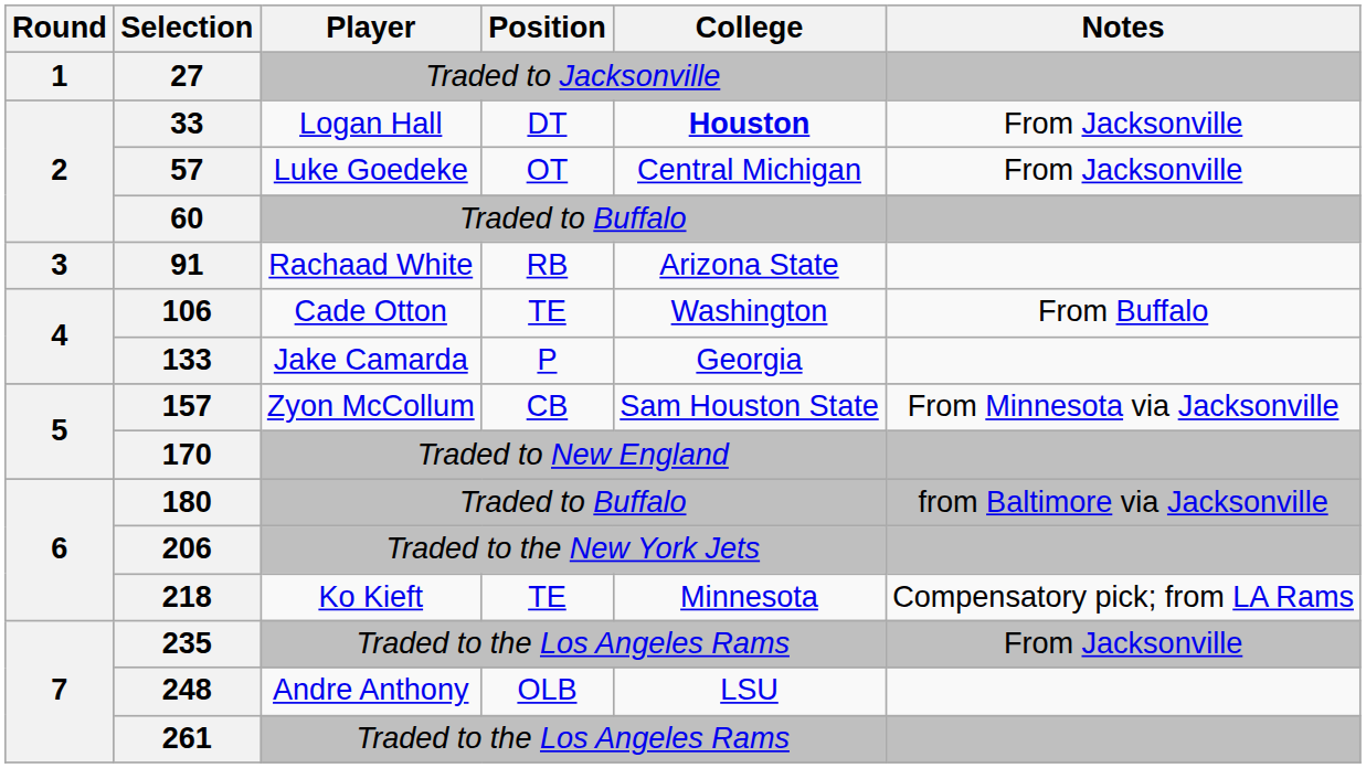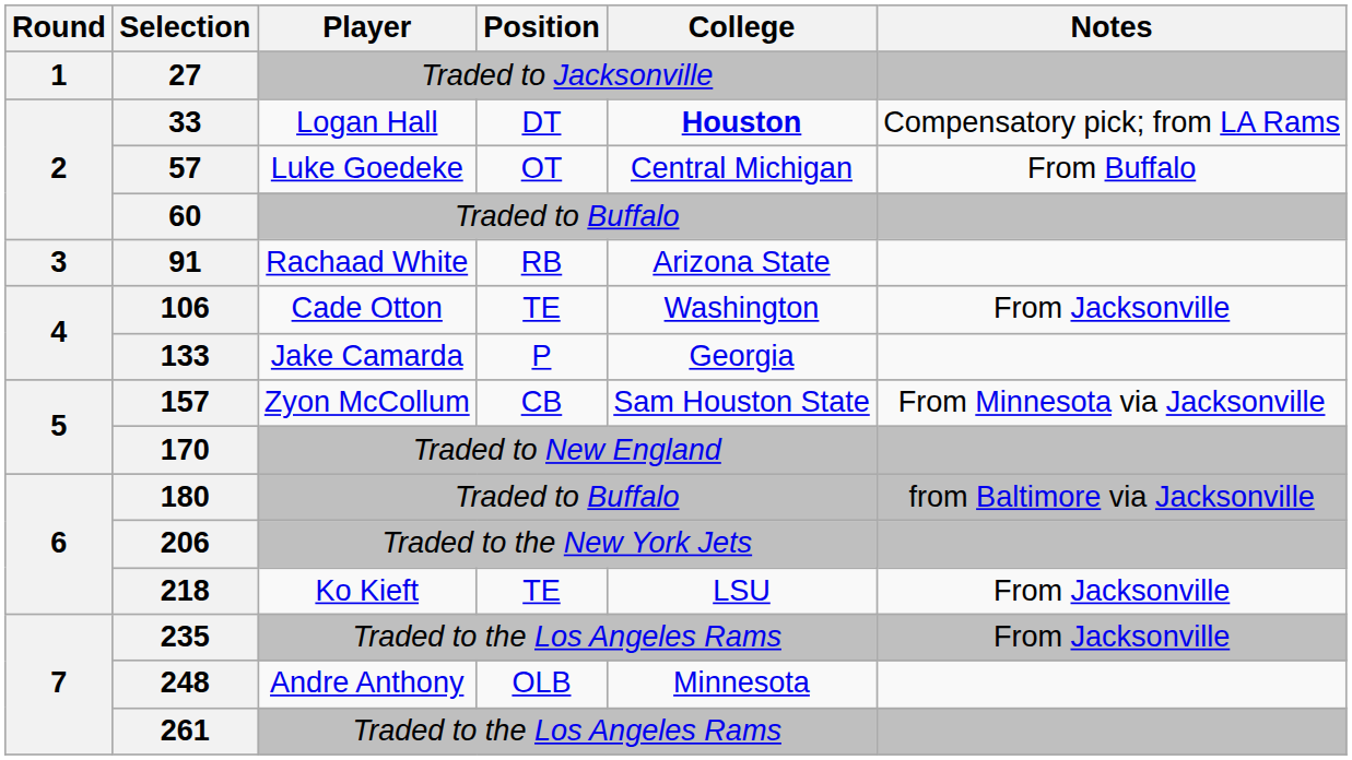33 | Notes: From Jacksonville -> Compensatory pick; from LA Rams
57 | Notes: From Jacksonville -> From Buffalo
106 | Notes: From Buffalo -> From Jacksonville
218 | College: Minnesota -> LSU
218 | Notes: Compensatory pick; from LA Rams -> From Jacksonville
248 | College: LSU -> Minnesota
